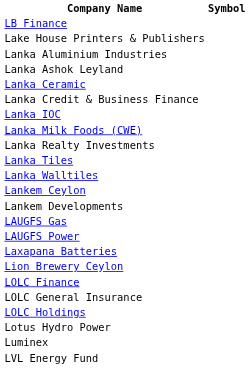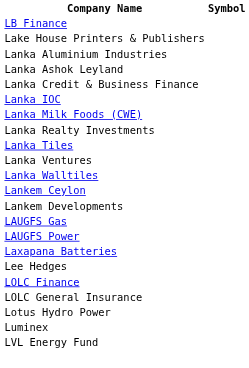- row: Lanka Ceramic
+ row: Lanka Ventures
+ row: Lee Hedges
- row: Lion Brewery Ceylon
- row: LOLC Holdings
